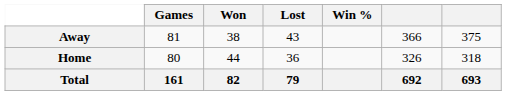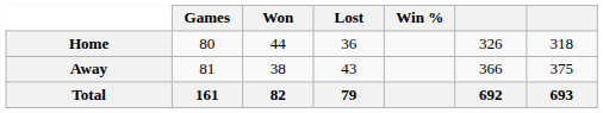rows swapped: Home <-> Away
